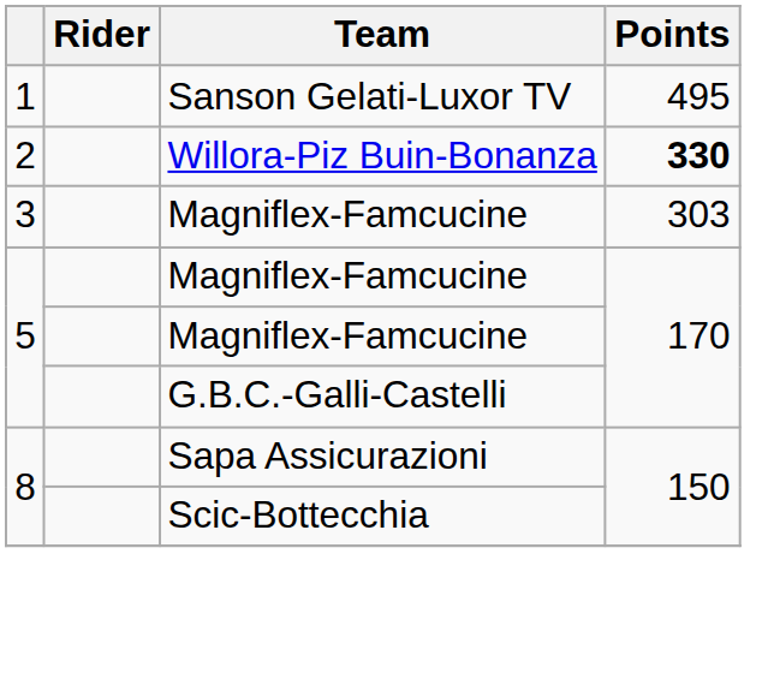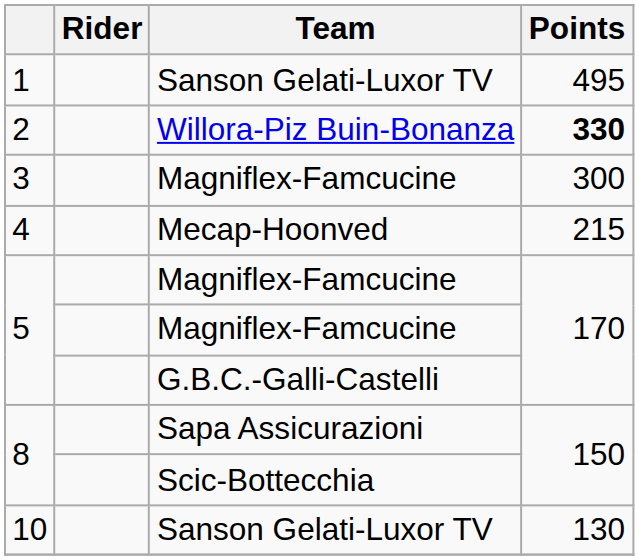3 | Points: 303 -> 300
+ row: 4 | Mecap-Hoonved | 215
+ row: 10 | Sanson Gelati-Luxor TV | 130
